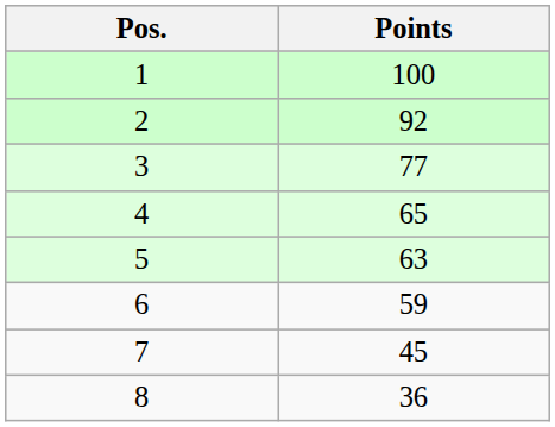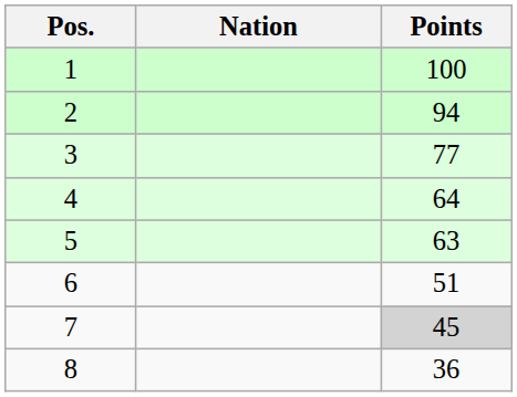+ column: Nation
2 | Points: 92 -> 94
4 | Points: 65 -> 64
6 | Points: 59 -> 51
7 | Points: no background -> lightgrey background
